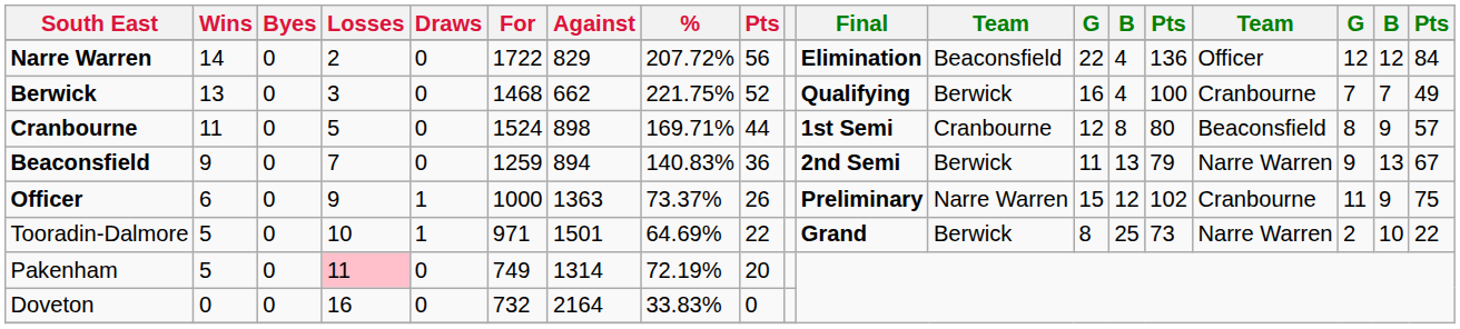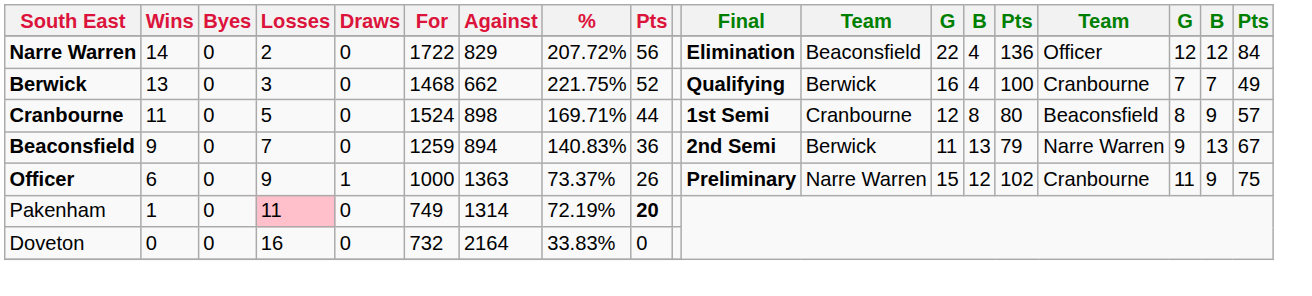- row: Tooradin-Dalmore | 5 | 0 | 10 | 1 | 971 | 1501 | 64.69% | 22 | Grand | Berwick | 8 | 25 | 73 | Narre Warren | 2 | 10 | 22
Pakenham | Wins: 5 -> 1
Pakenham | column 9: normal -> bold
